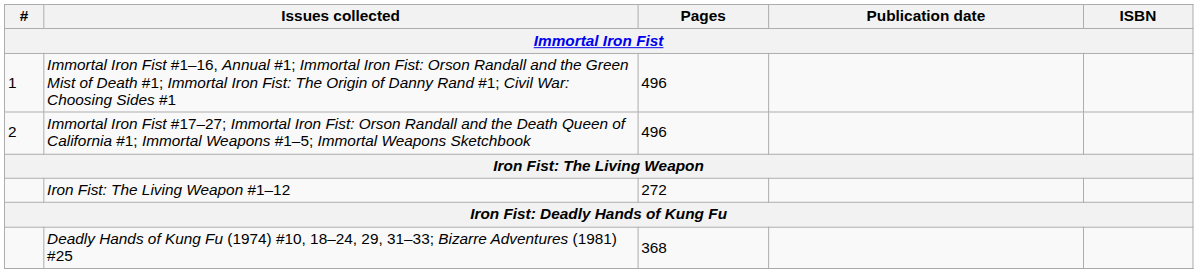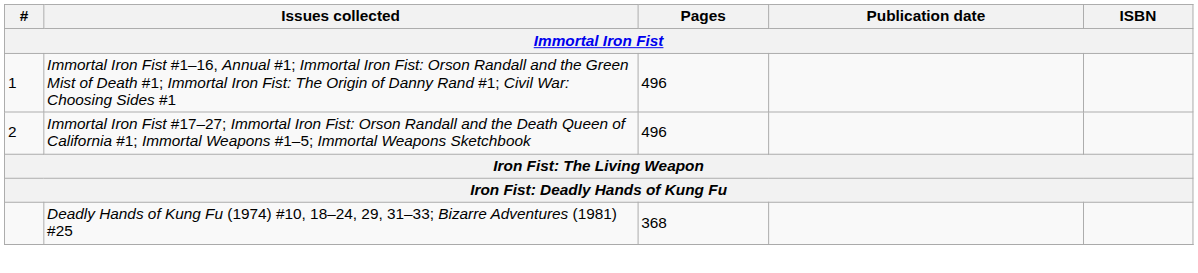- row: Iron Fist: The Living Weapon #1–12 | 272
